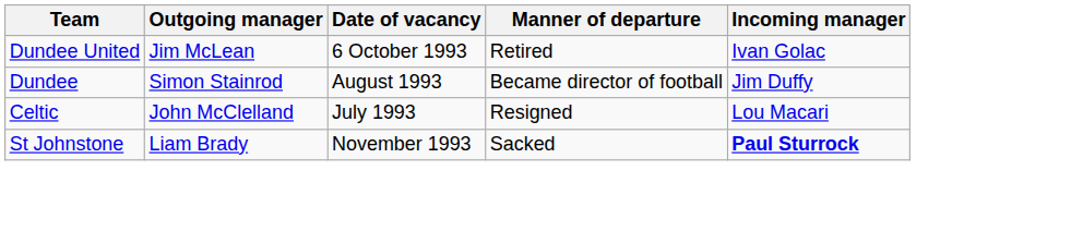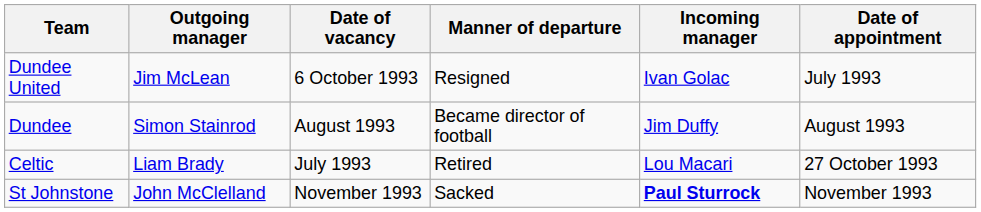+ column: Date of appointment | July 1993 | August 1993 | 27 October 1993 | November 1993
Dundee United | Manner of departure: Retired -> Resigned
Celtic | Outgoing manager: John McClelland -> Liam Brady
Celtic | Manner of departure: Resigned -> Retired
St Johnstone | Outgoing manager: Liam Brady -> John McClelland
